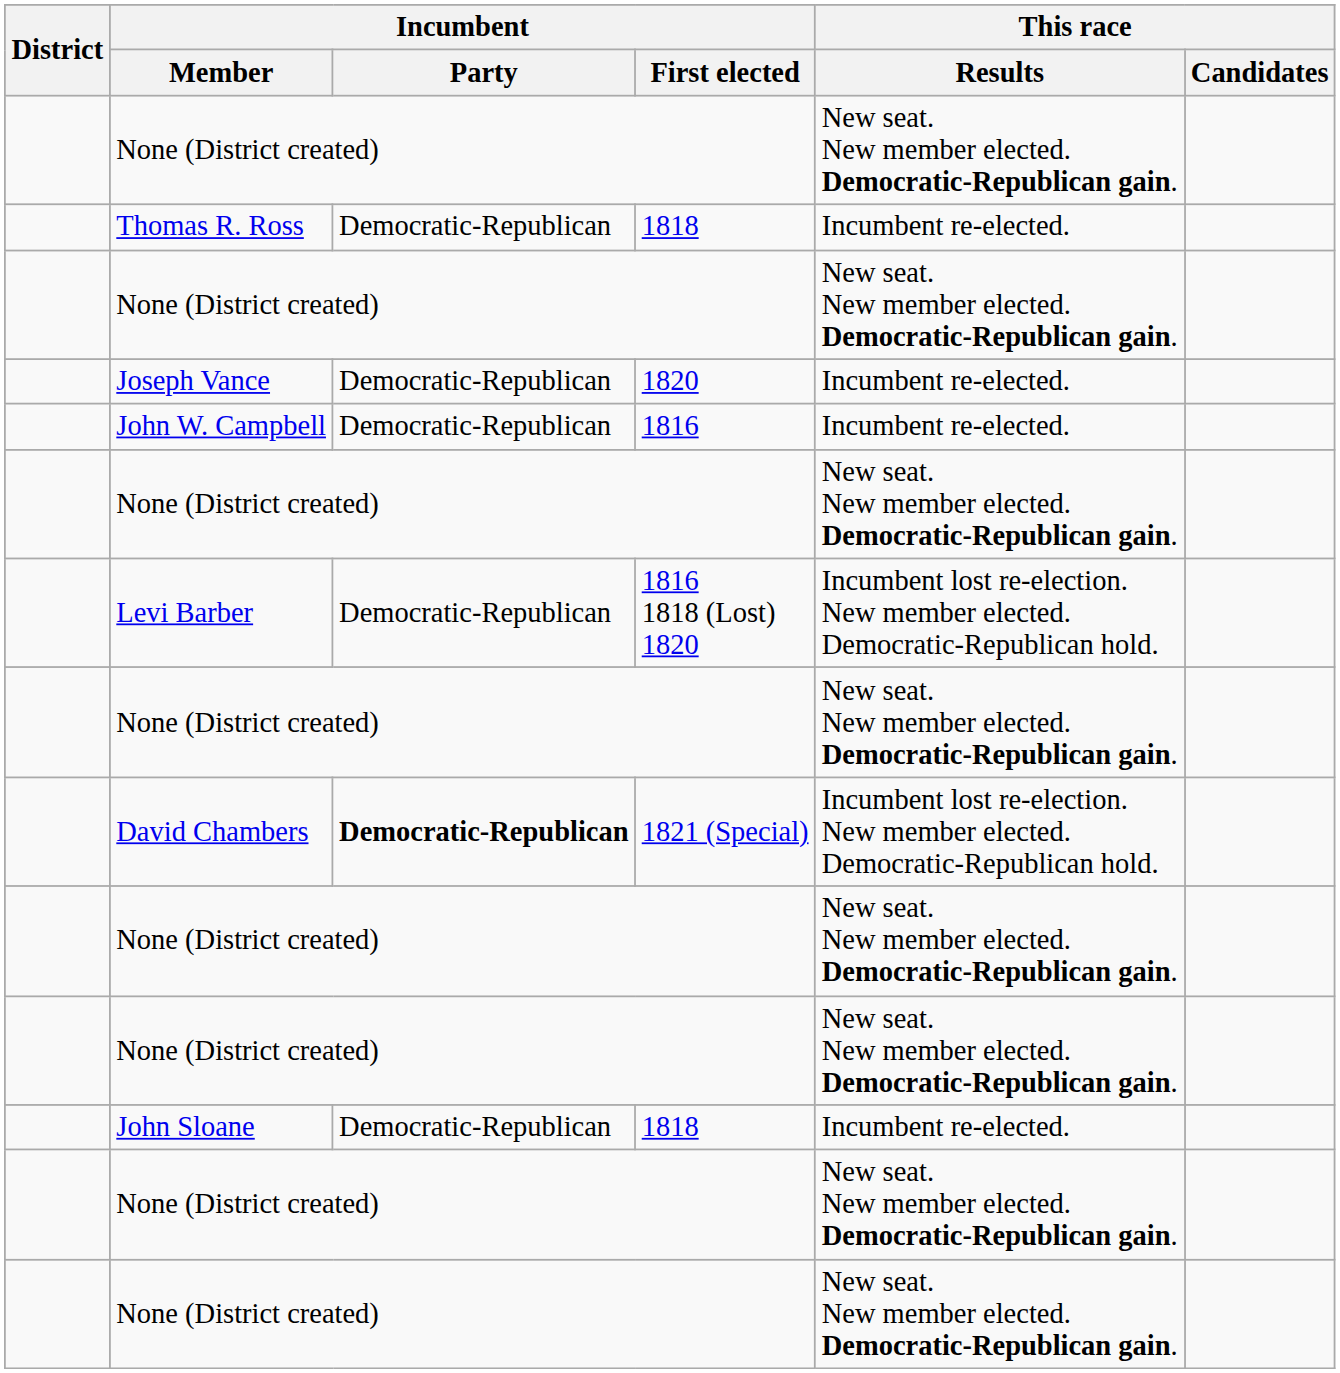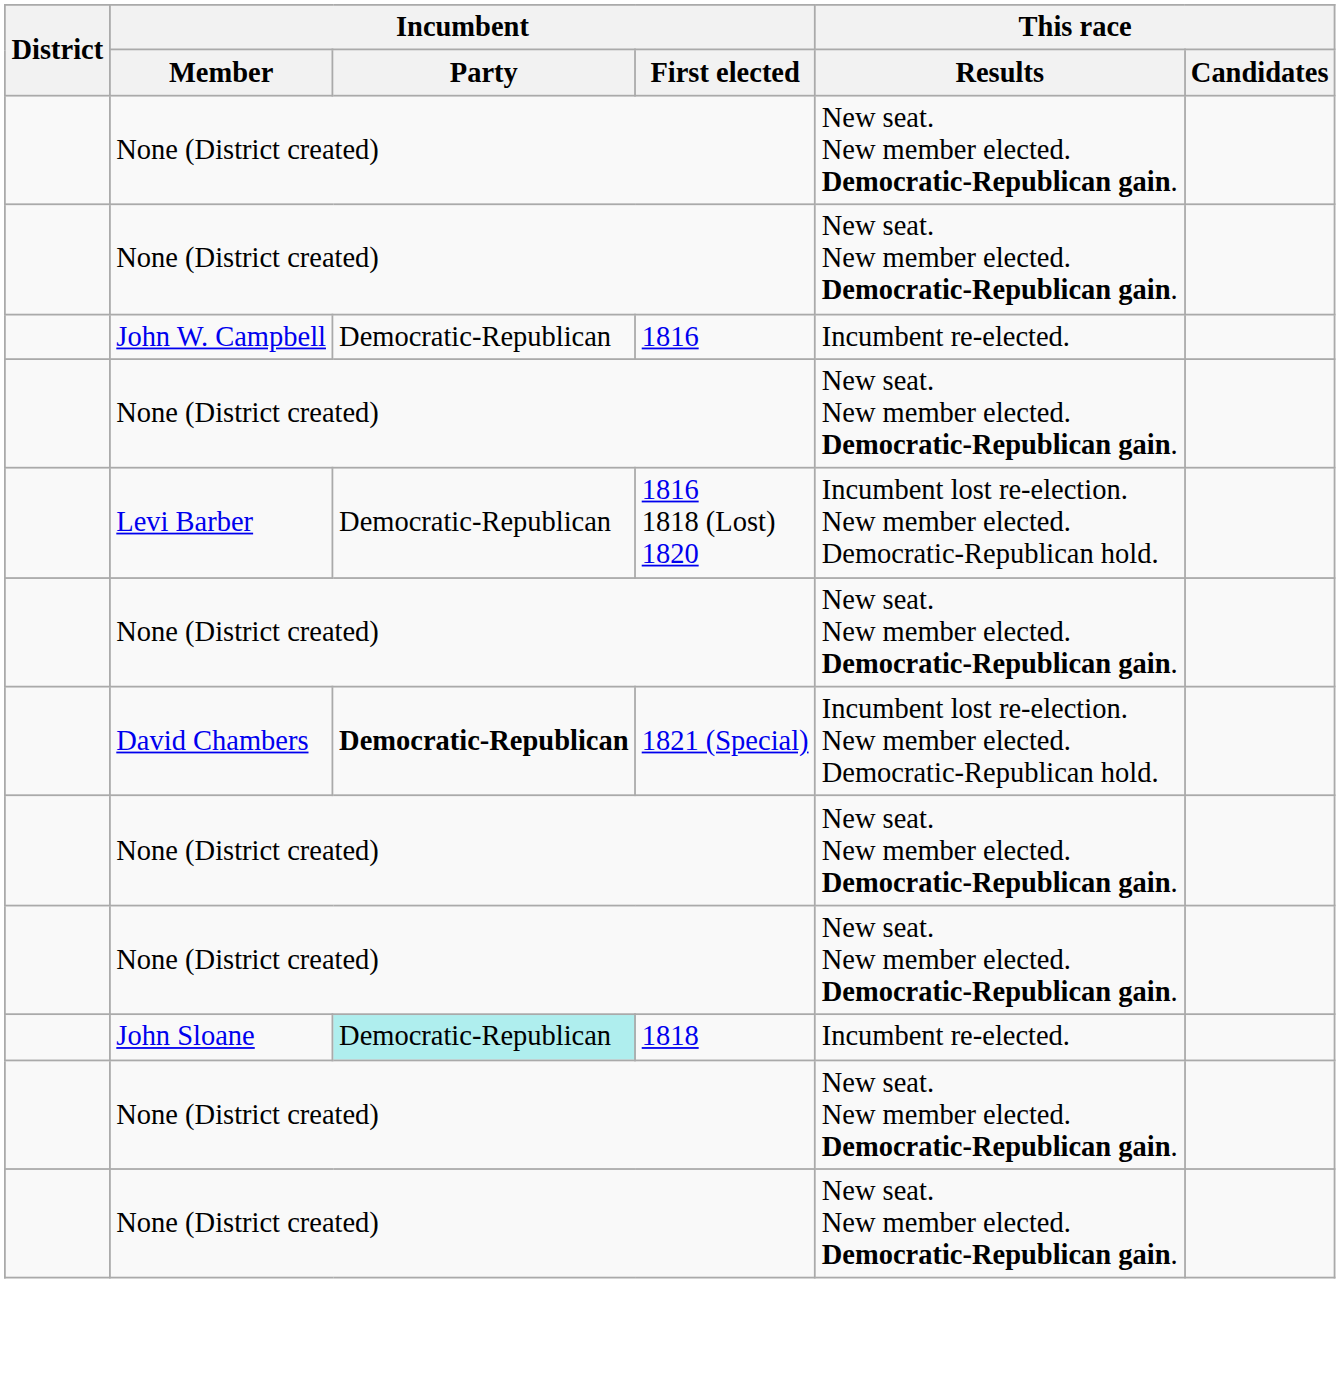- row: Thomas R. Ross | Democratic-Republican | 1818 | Incumbent re-elected.
- row: Joseph Vance | Democratic-Republican | 1820 | Incumbent re-elected.
John Sloane | Incumbent / Party: no background -> paleturquoise background
